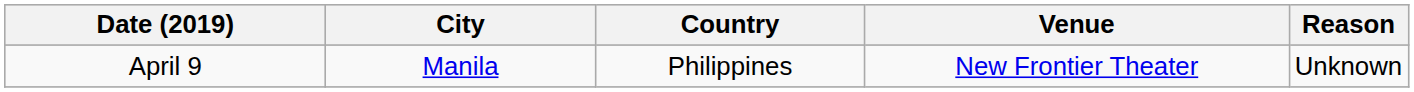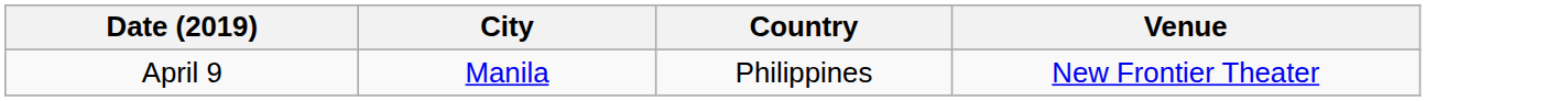- column: Reason | Unknown
